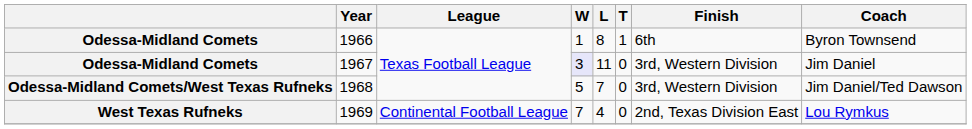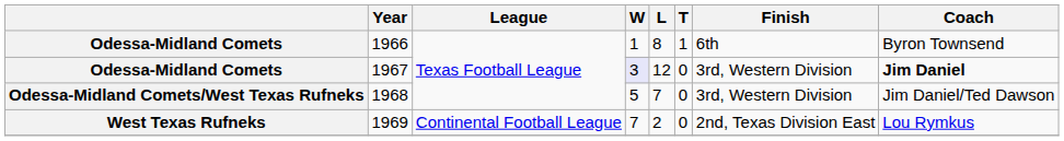1967 | L: 11 -> 12
1967 | Coach: normal -> bold
1969 | L: 4 -> 2
